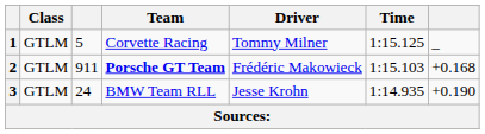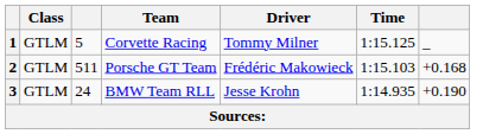2 | column 3: 911 -> 511
2 | Team: bold -> normal
